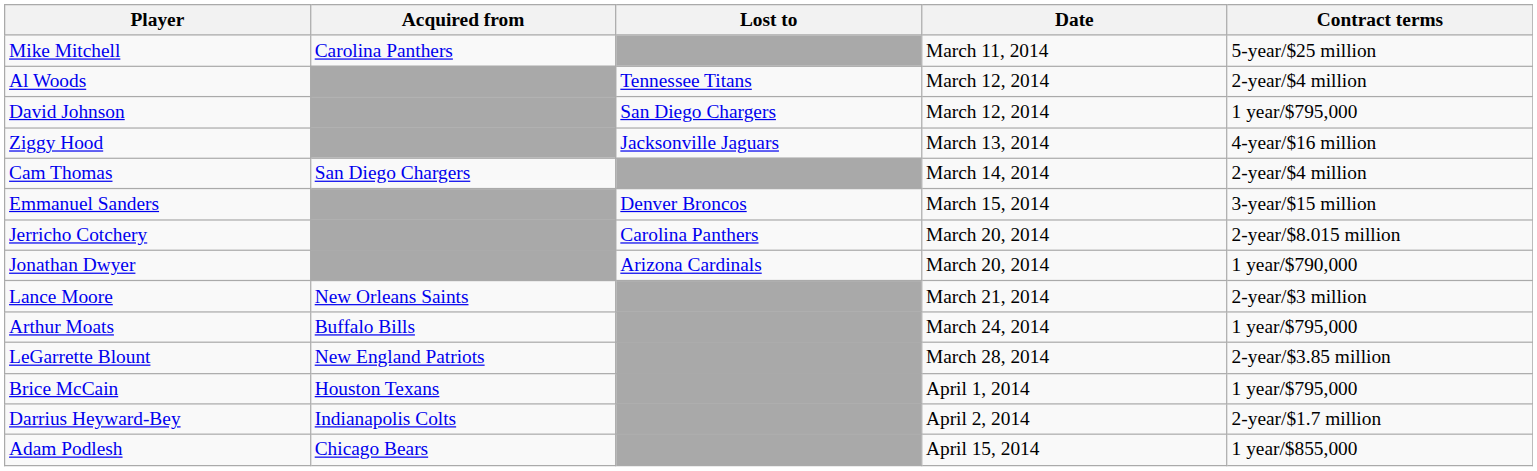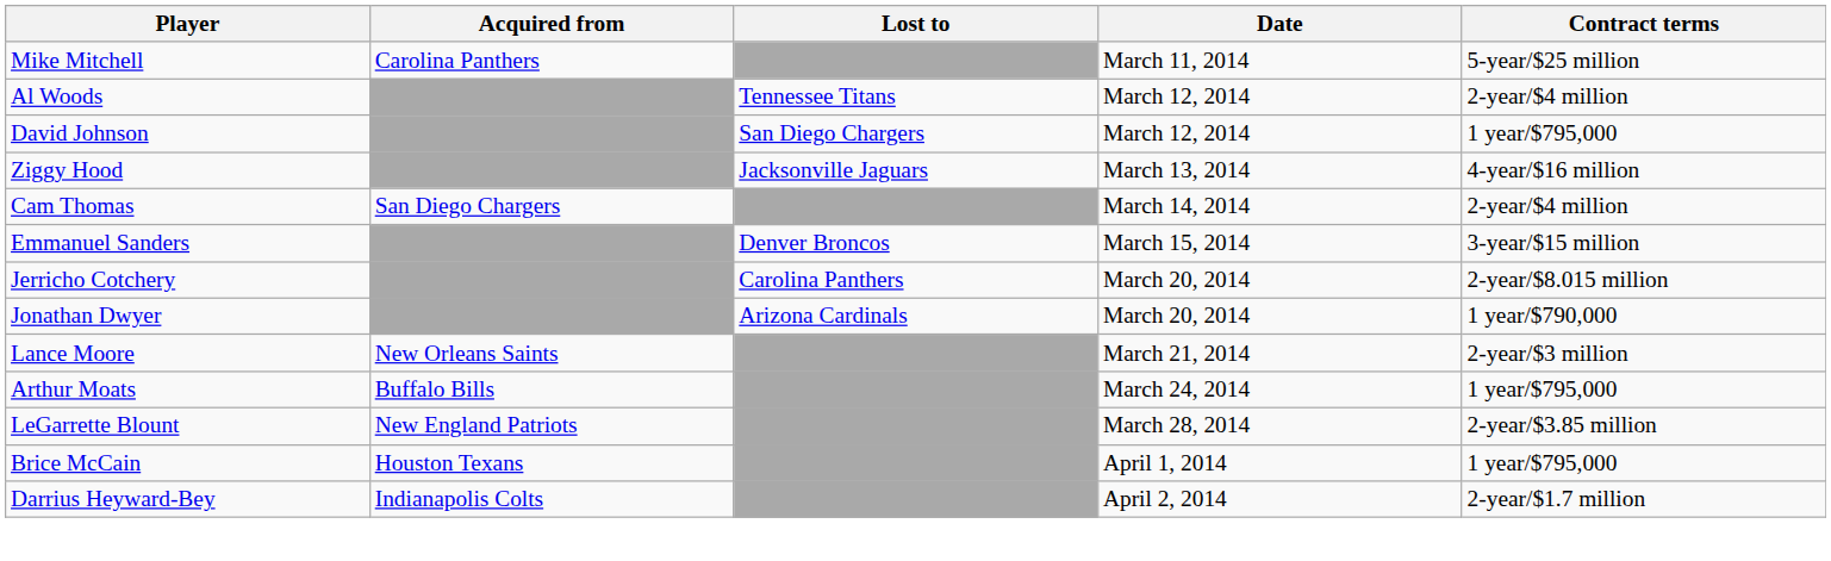- row: Adam Podlesh | Chicago Bears | April 15, 2014 | 1 year/$855,000
